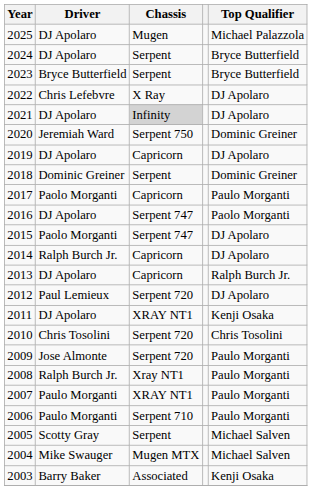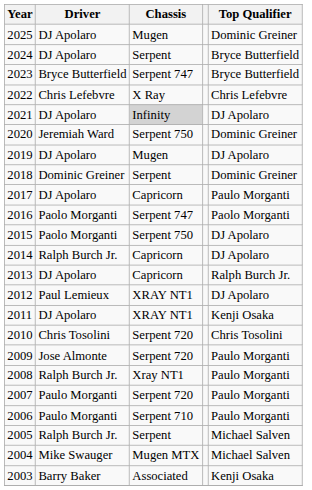2025 | Top Qualifier: Michael Palazzola -> Dominic Greiner
2023 | Chassis: Serpent -> Serpent 747
2022 | Top Qualifier: DJ Apolaro -> Chris Lefebvre
2019 | Chassis: Capricorn -> Mugen
2017 | Driver: Paolo Morganti -> DJ Apolaro
2016 | Driver: DJ Apolaro -> Paolo Morganti
2015 | Chassis: Serpent 747 -> Serpent 750
2012 | Chassis: Serpent 720 -> XRAY NT1
2007 | Chassis: XRAY NT1 -> Serpent 720
2005 | Driver: Scotty Gray -> Ralph Burch Jr.
